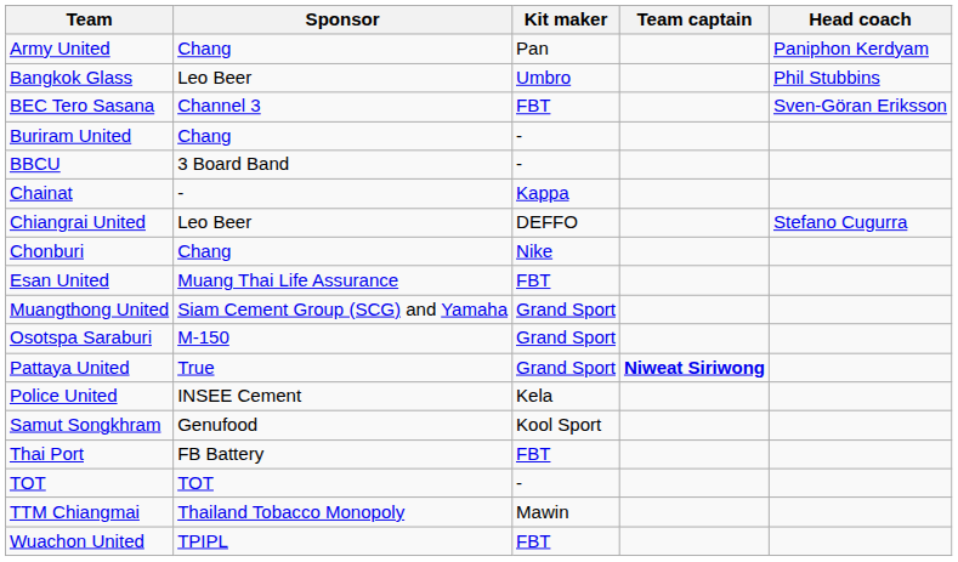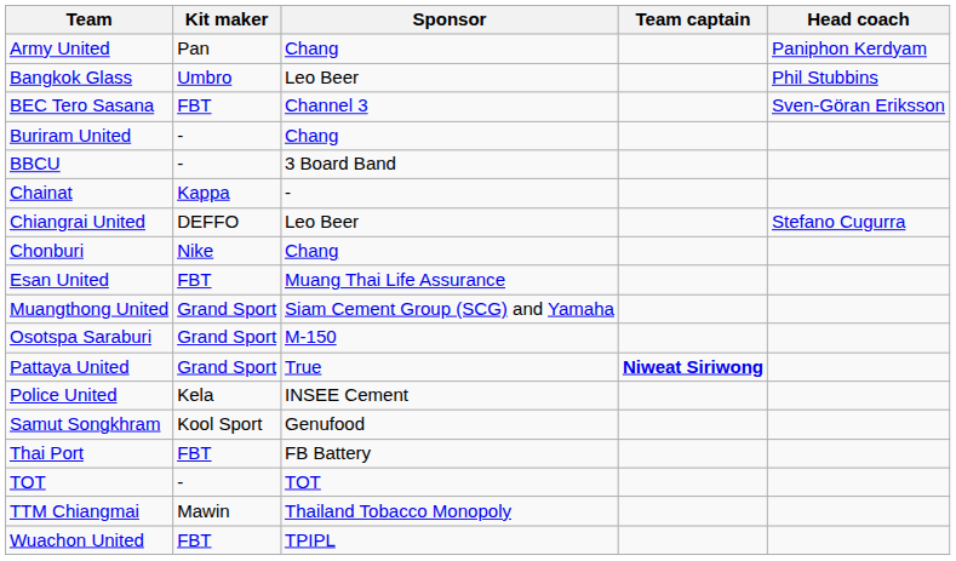columns swapped: Sponsor <-> Kit maker
